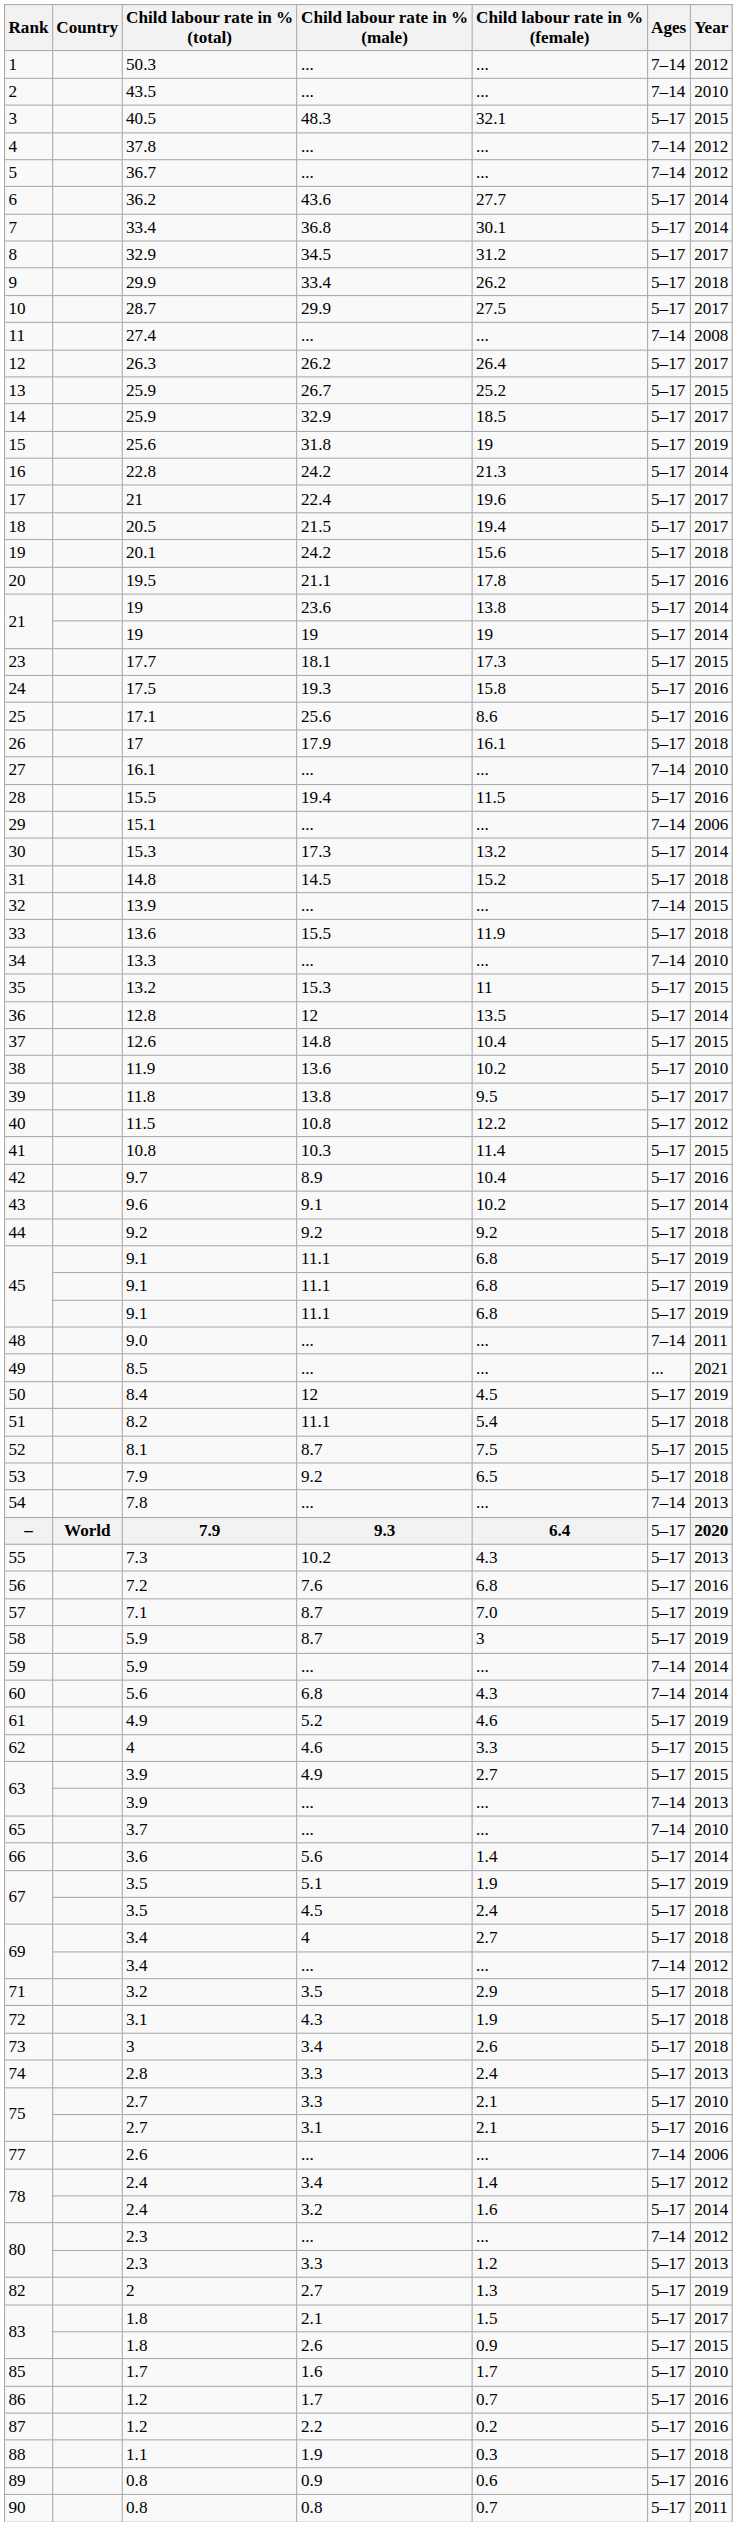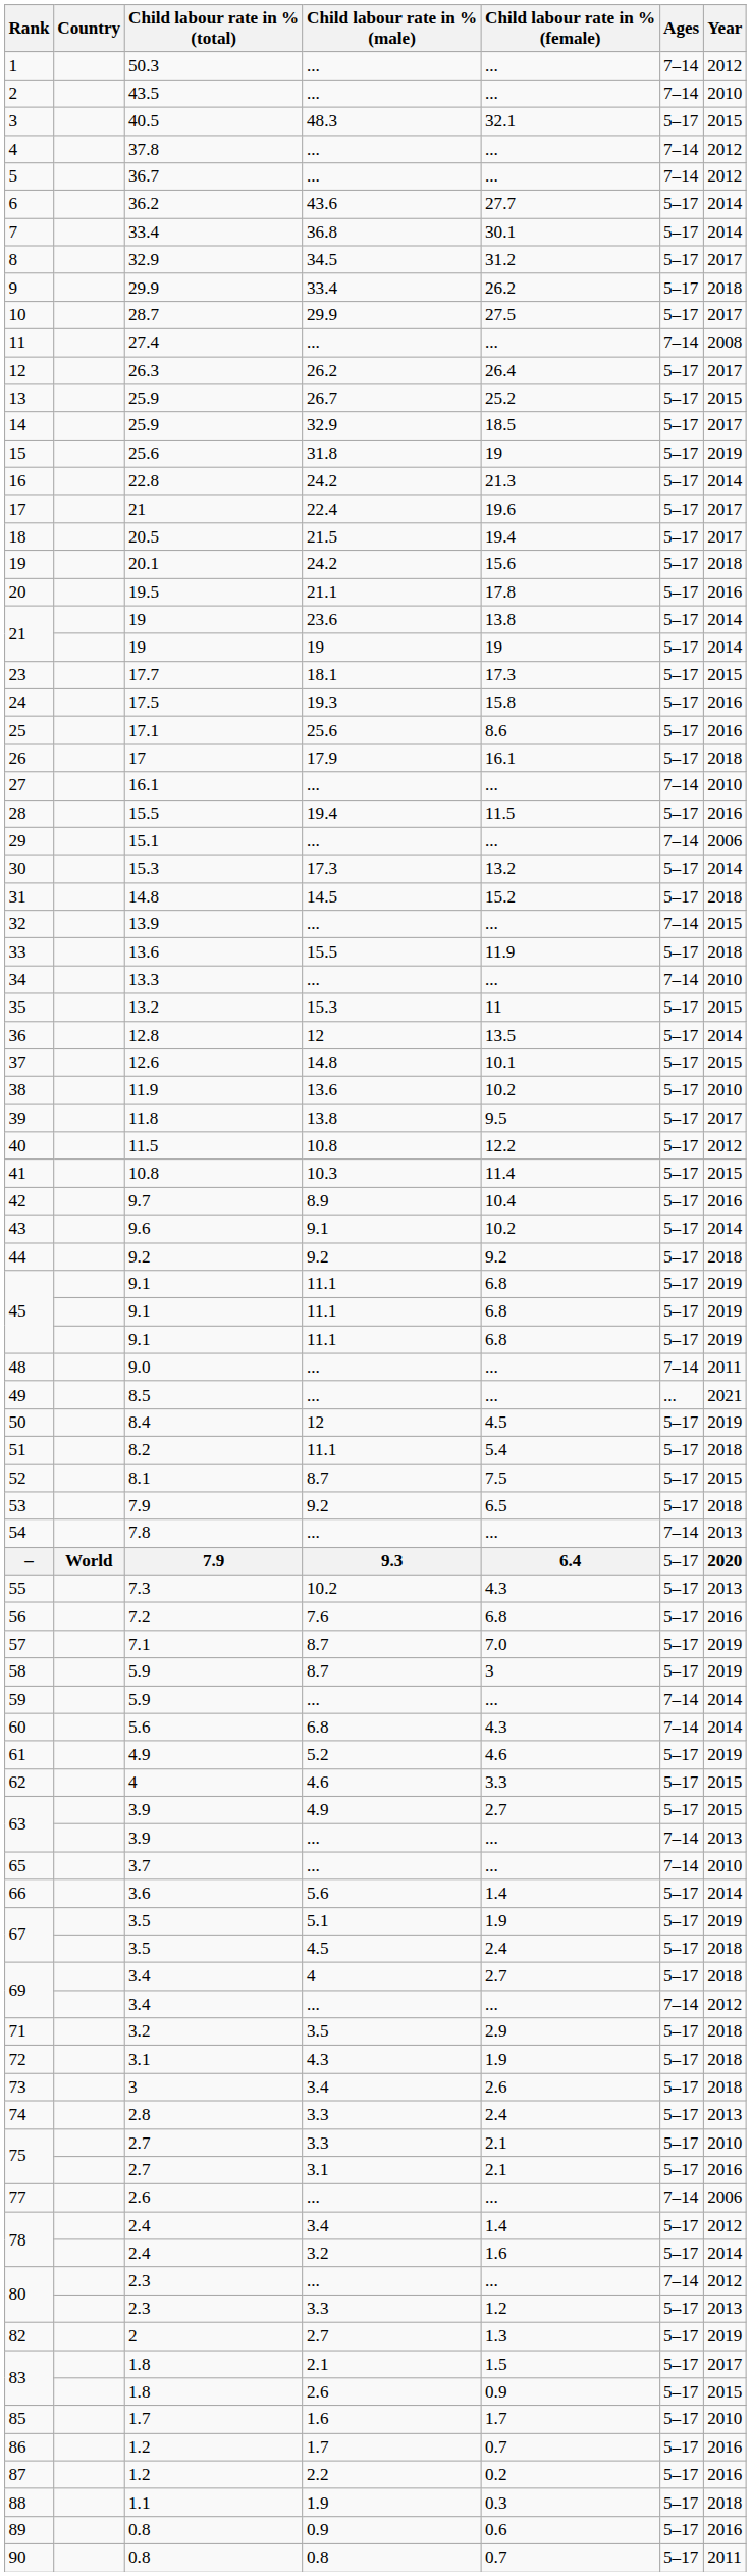37 | Child labour rate in % (female): 10.4 -> 10.1
